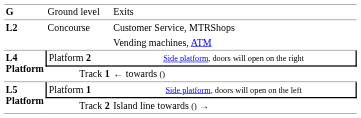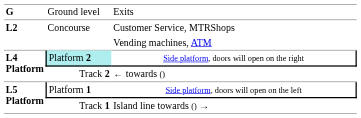Side platform, doors will open on the right | column 2: no background -> paleturquoise background
← towards () | column 2: Track 1 -> Track 2
Island line towards () → | column 2: Track 2 -> Track 1
